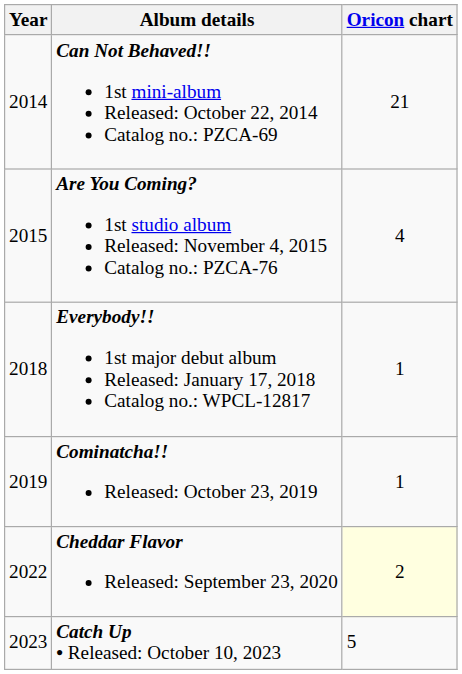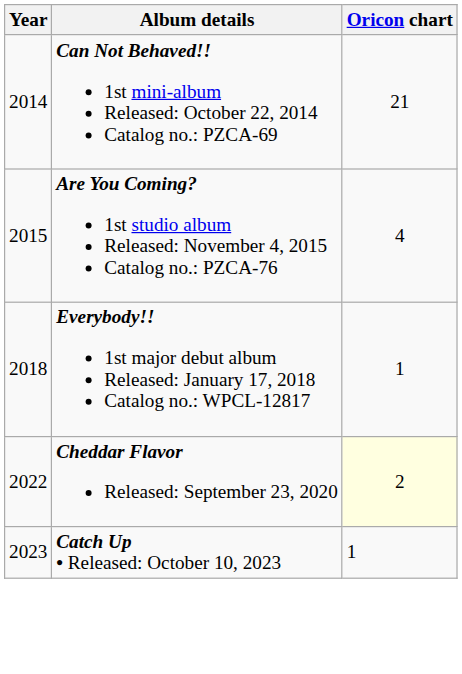- row: 2019 | Cominatcha!! Released: October 23, 2019 | 1
Catch Up • Released: October 10, 2023 | Oricon chart: 5 -> 1
